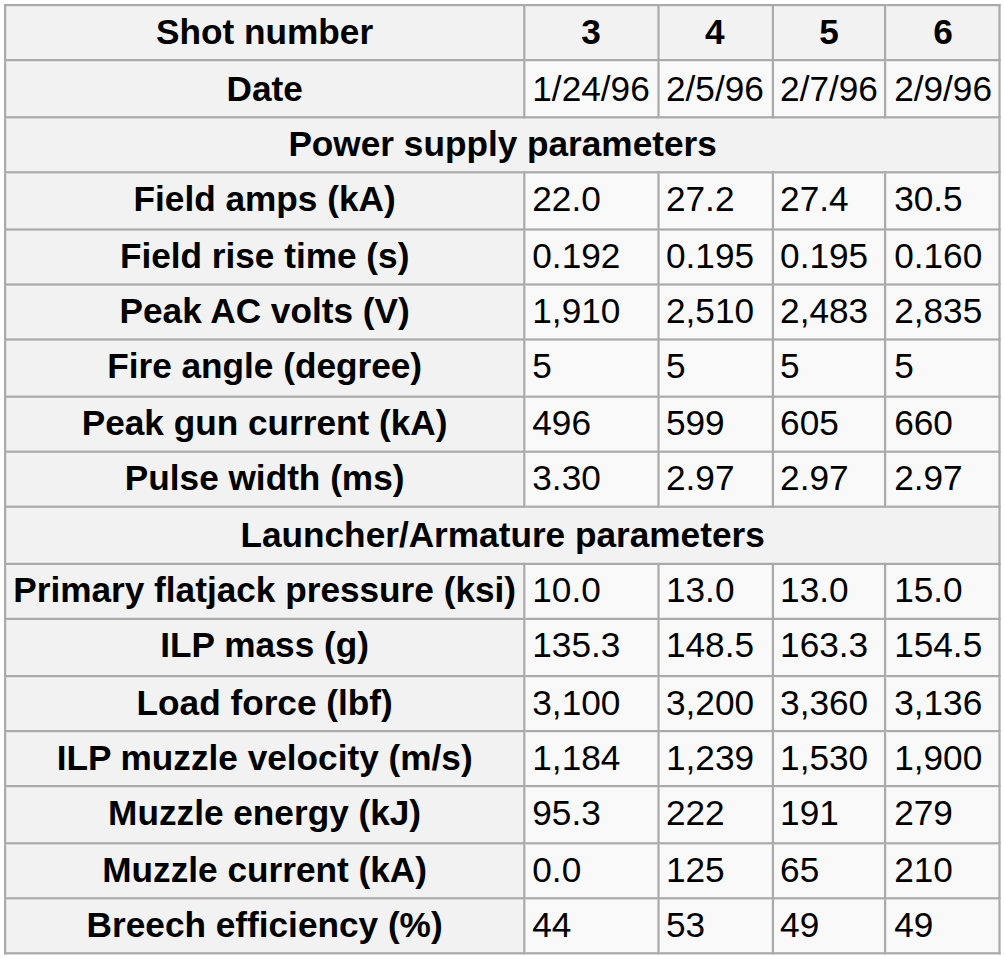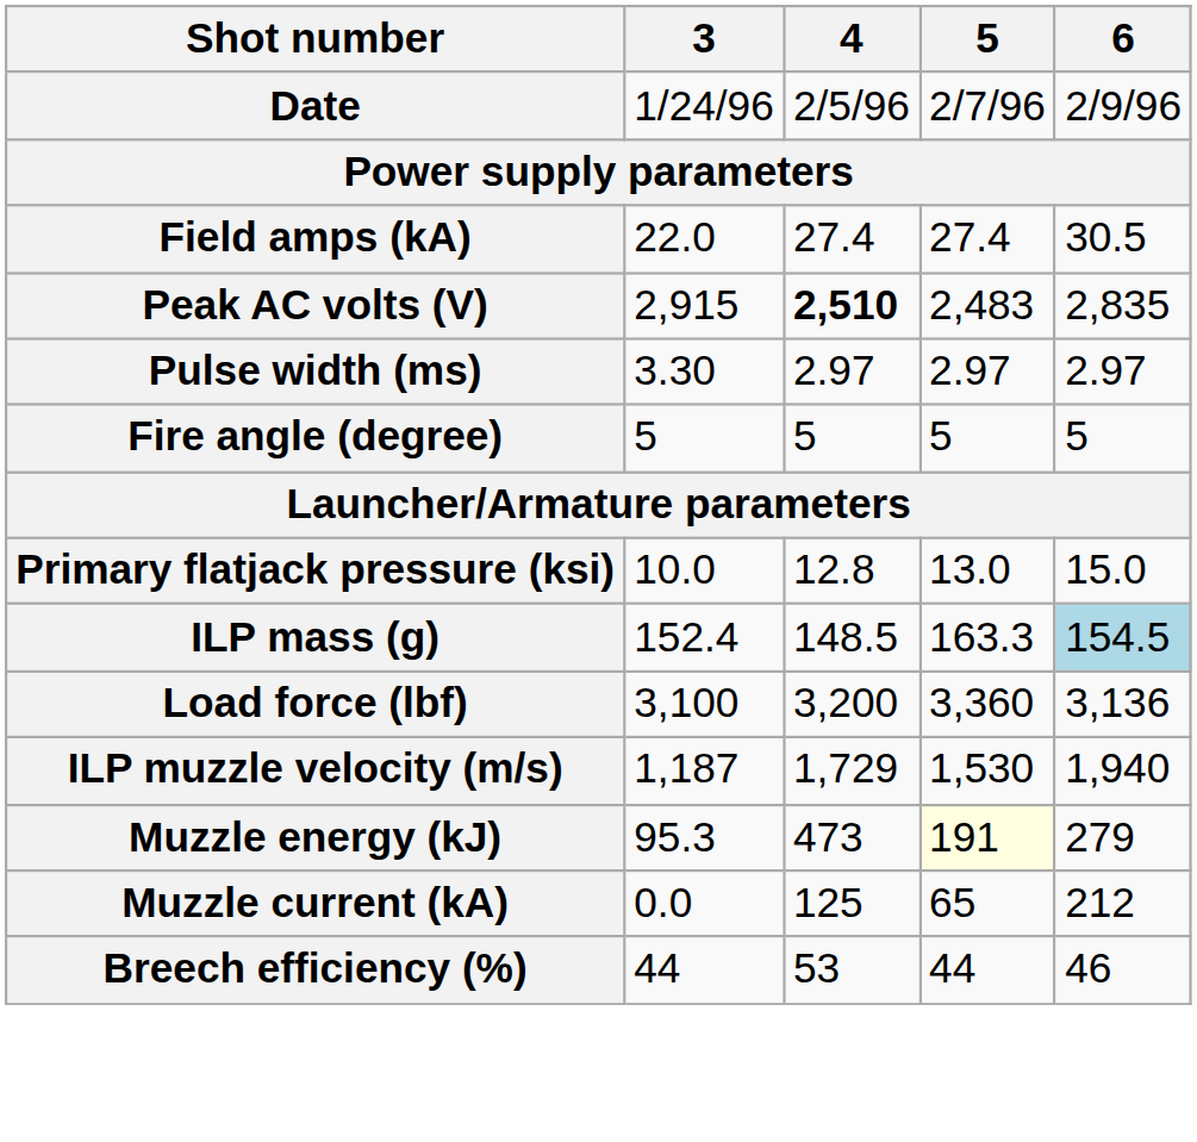Field amps (kA) | 4: 27.2 -> 27.4
- row: Field rise time (s) | 0.192 | 0.195 | 0.195 | 0.160
Peak AC volts (V) | 3: 1,910 -> 2,915
Peak AC volts (V) | 4: normal -> bold
rows swapped: Fire angle (degree) <-> Pulse width (ms)
- row: Peak gun current (kA) | 496 | 599 | 605 | 660
Primary flatjack pressure (ksi) | 4: 13.0 -> 12.8
ILP mass (g) | 3: 135.3 -> 152.4
ILP mass (g) | 6: no background -> lightblue background
ILP muzzle velocity (m/s) | 3: 1,184 -> 1,187
ILP muzzle velocity (m/s) | 4: 1,239 -> 1,729
ILP muzzle velocity (m/s) | 6: 1,900 -> 1,940
Muzzle energy (kJ) | 4: 222 -> 473
Muzzle energy (kJ) | 5: no background -> lightyellow background
Muzzle current (kA) | 6: 210 -> 212
Breech efficiency (%) | 5: 49 -> 44
Breech efficiency (%) | 6: 49 -> 46
